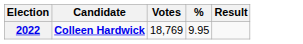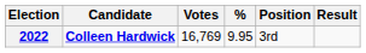+ column: Position | 3rd
2022 | Votes: 18,769 -> 16,769
